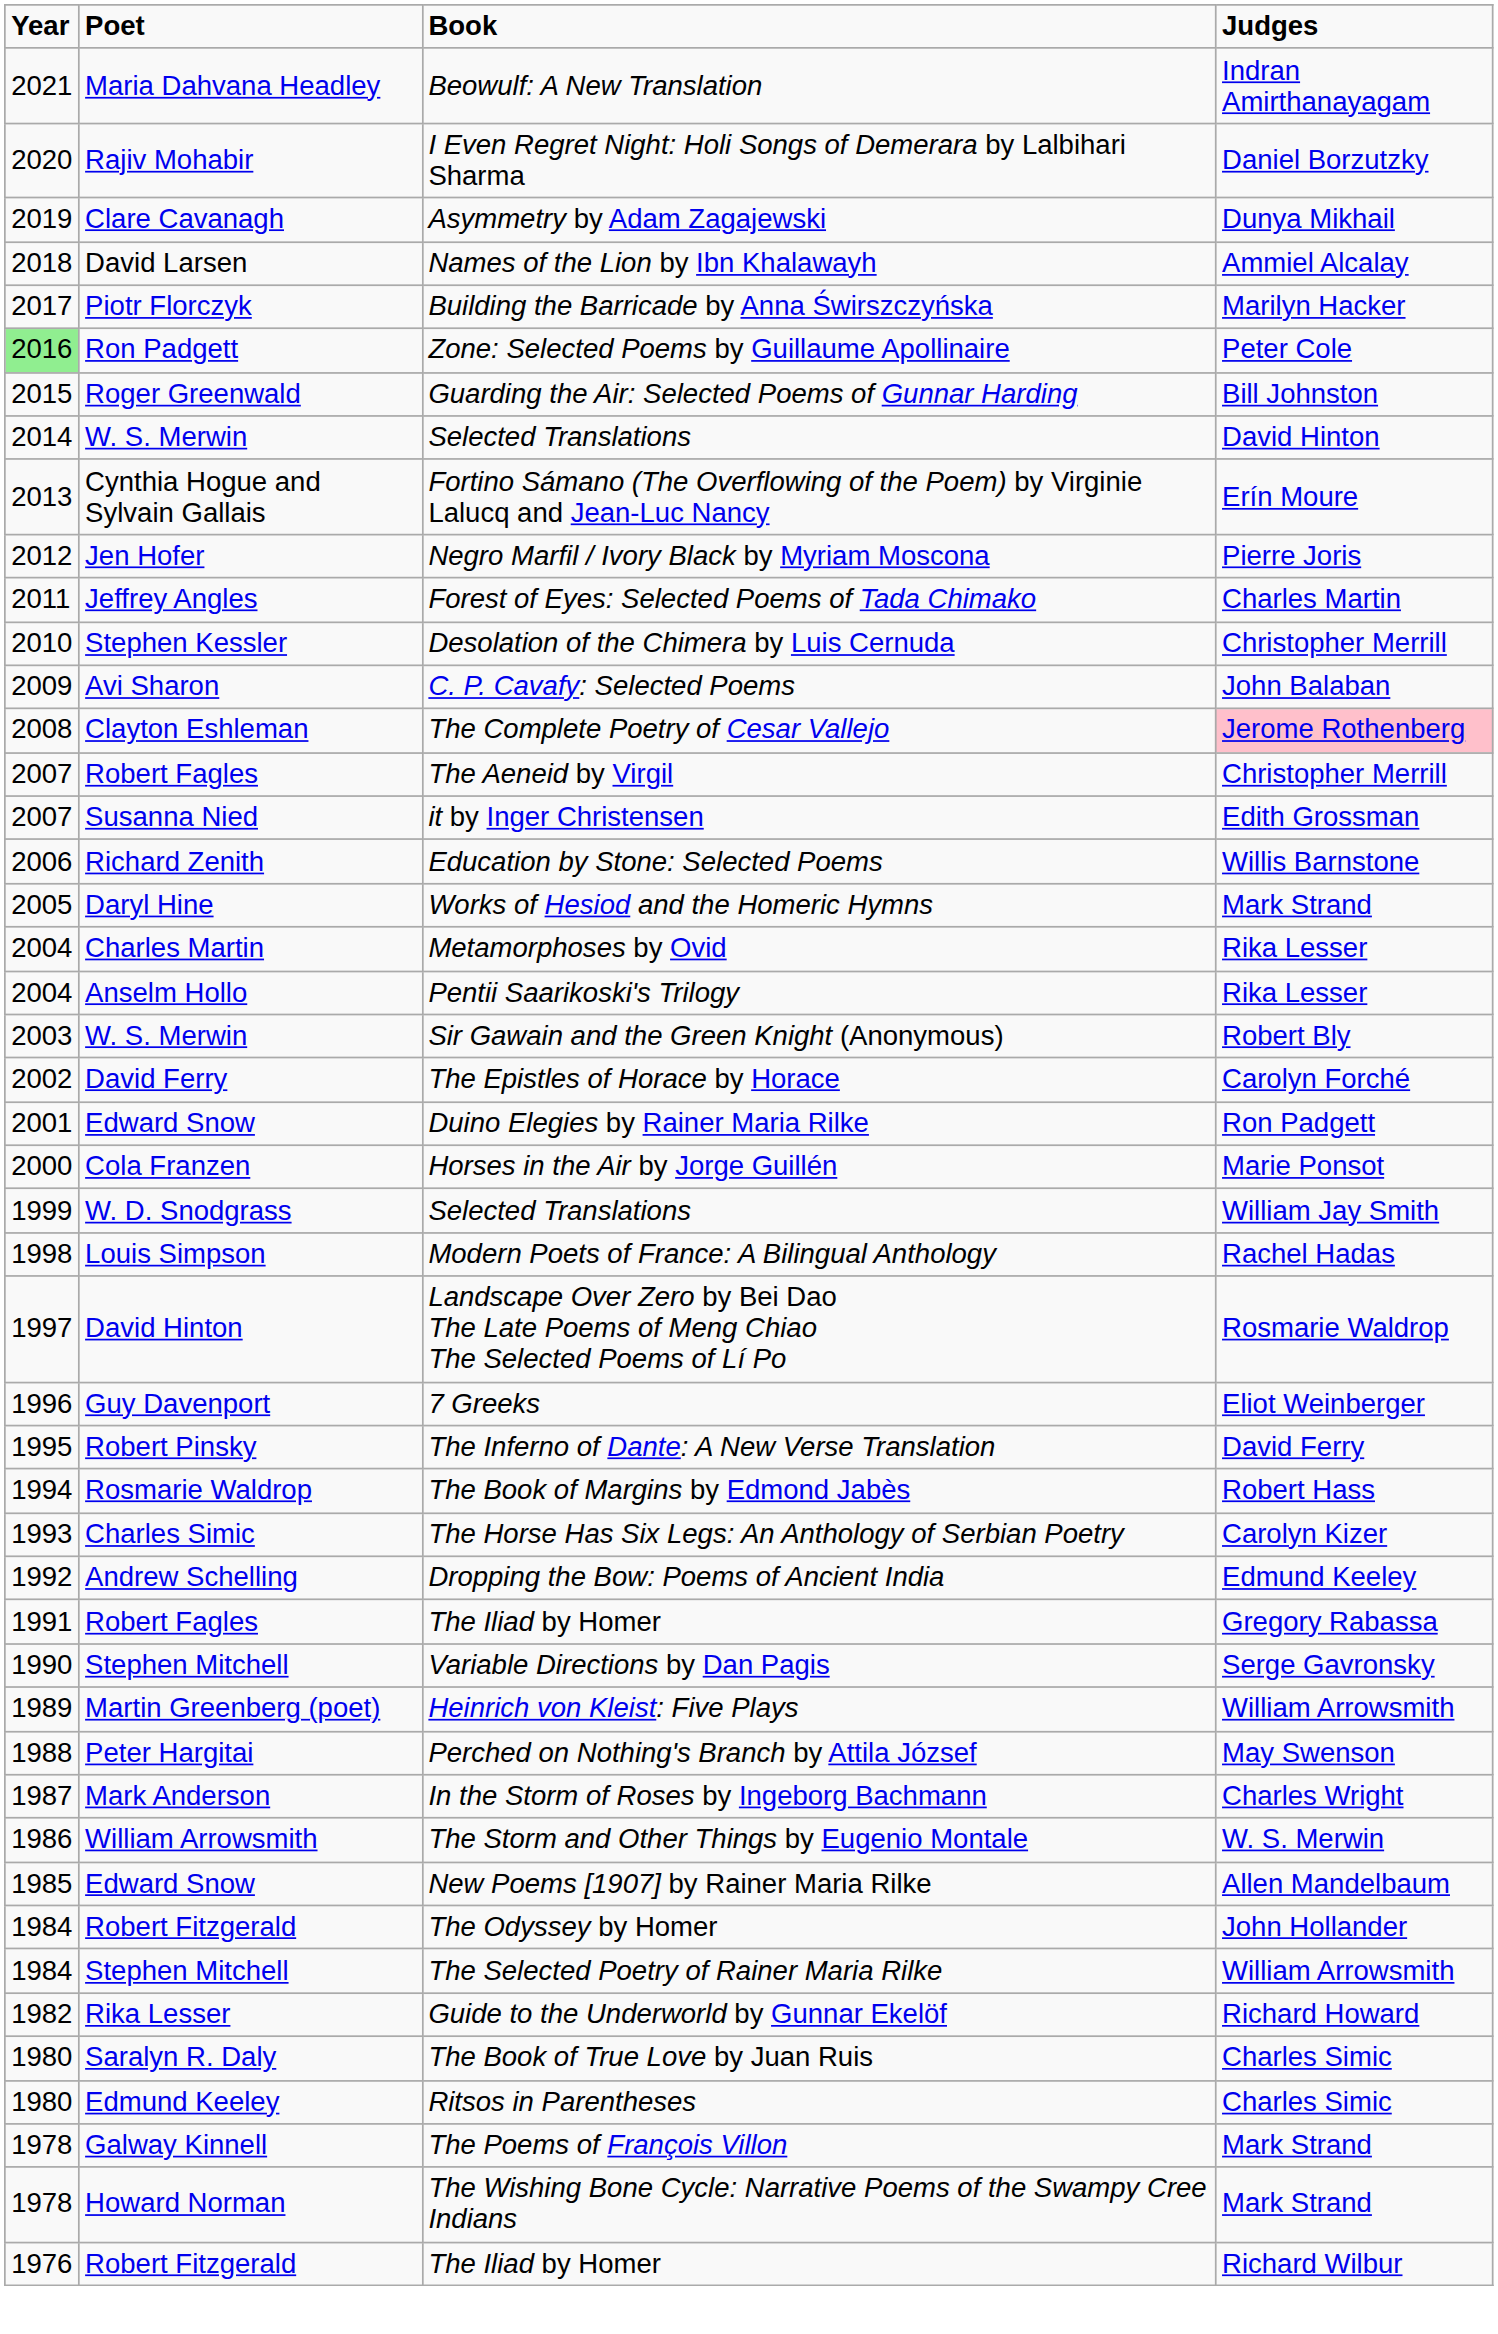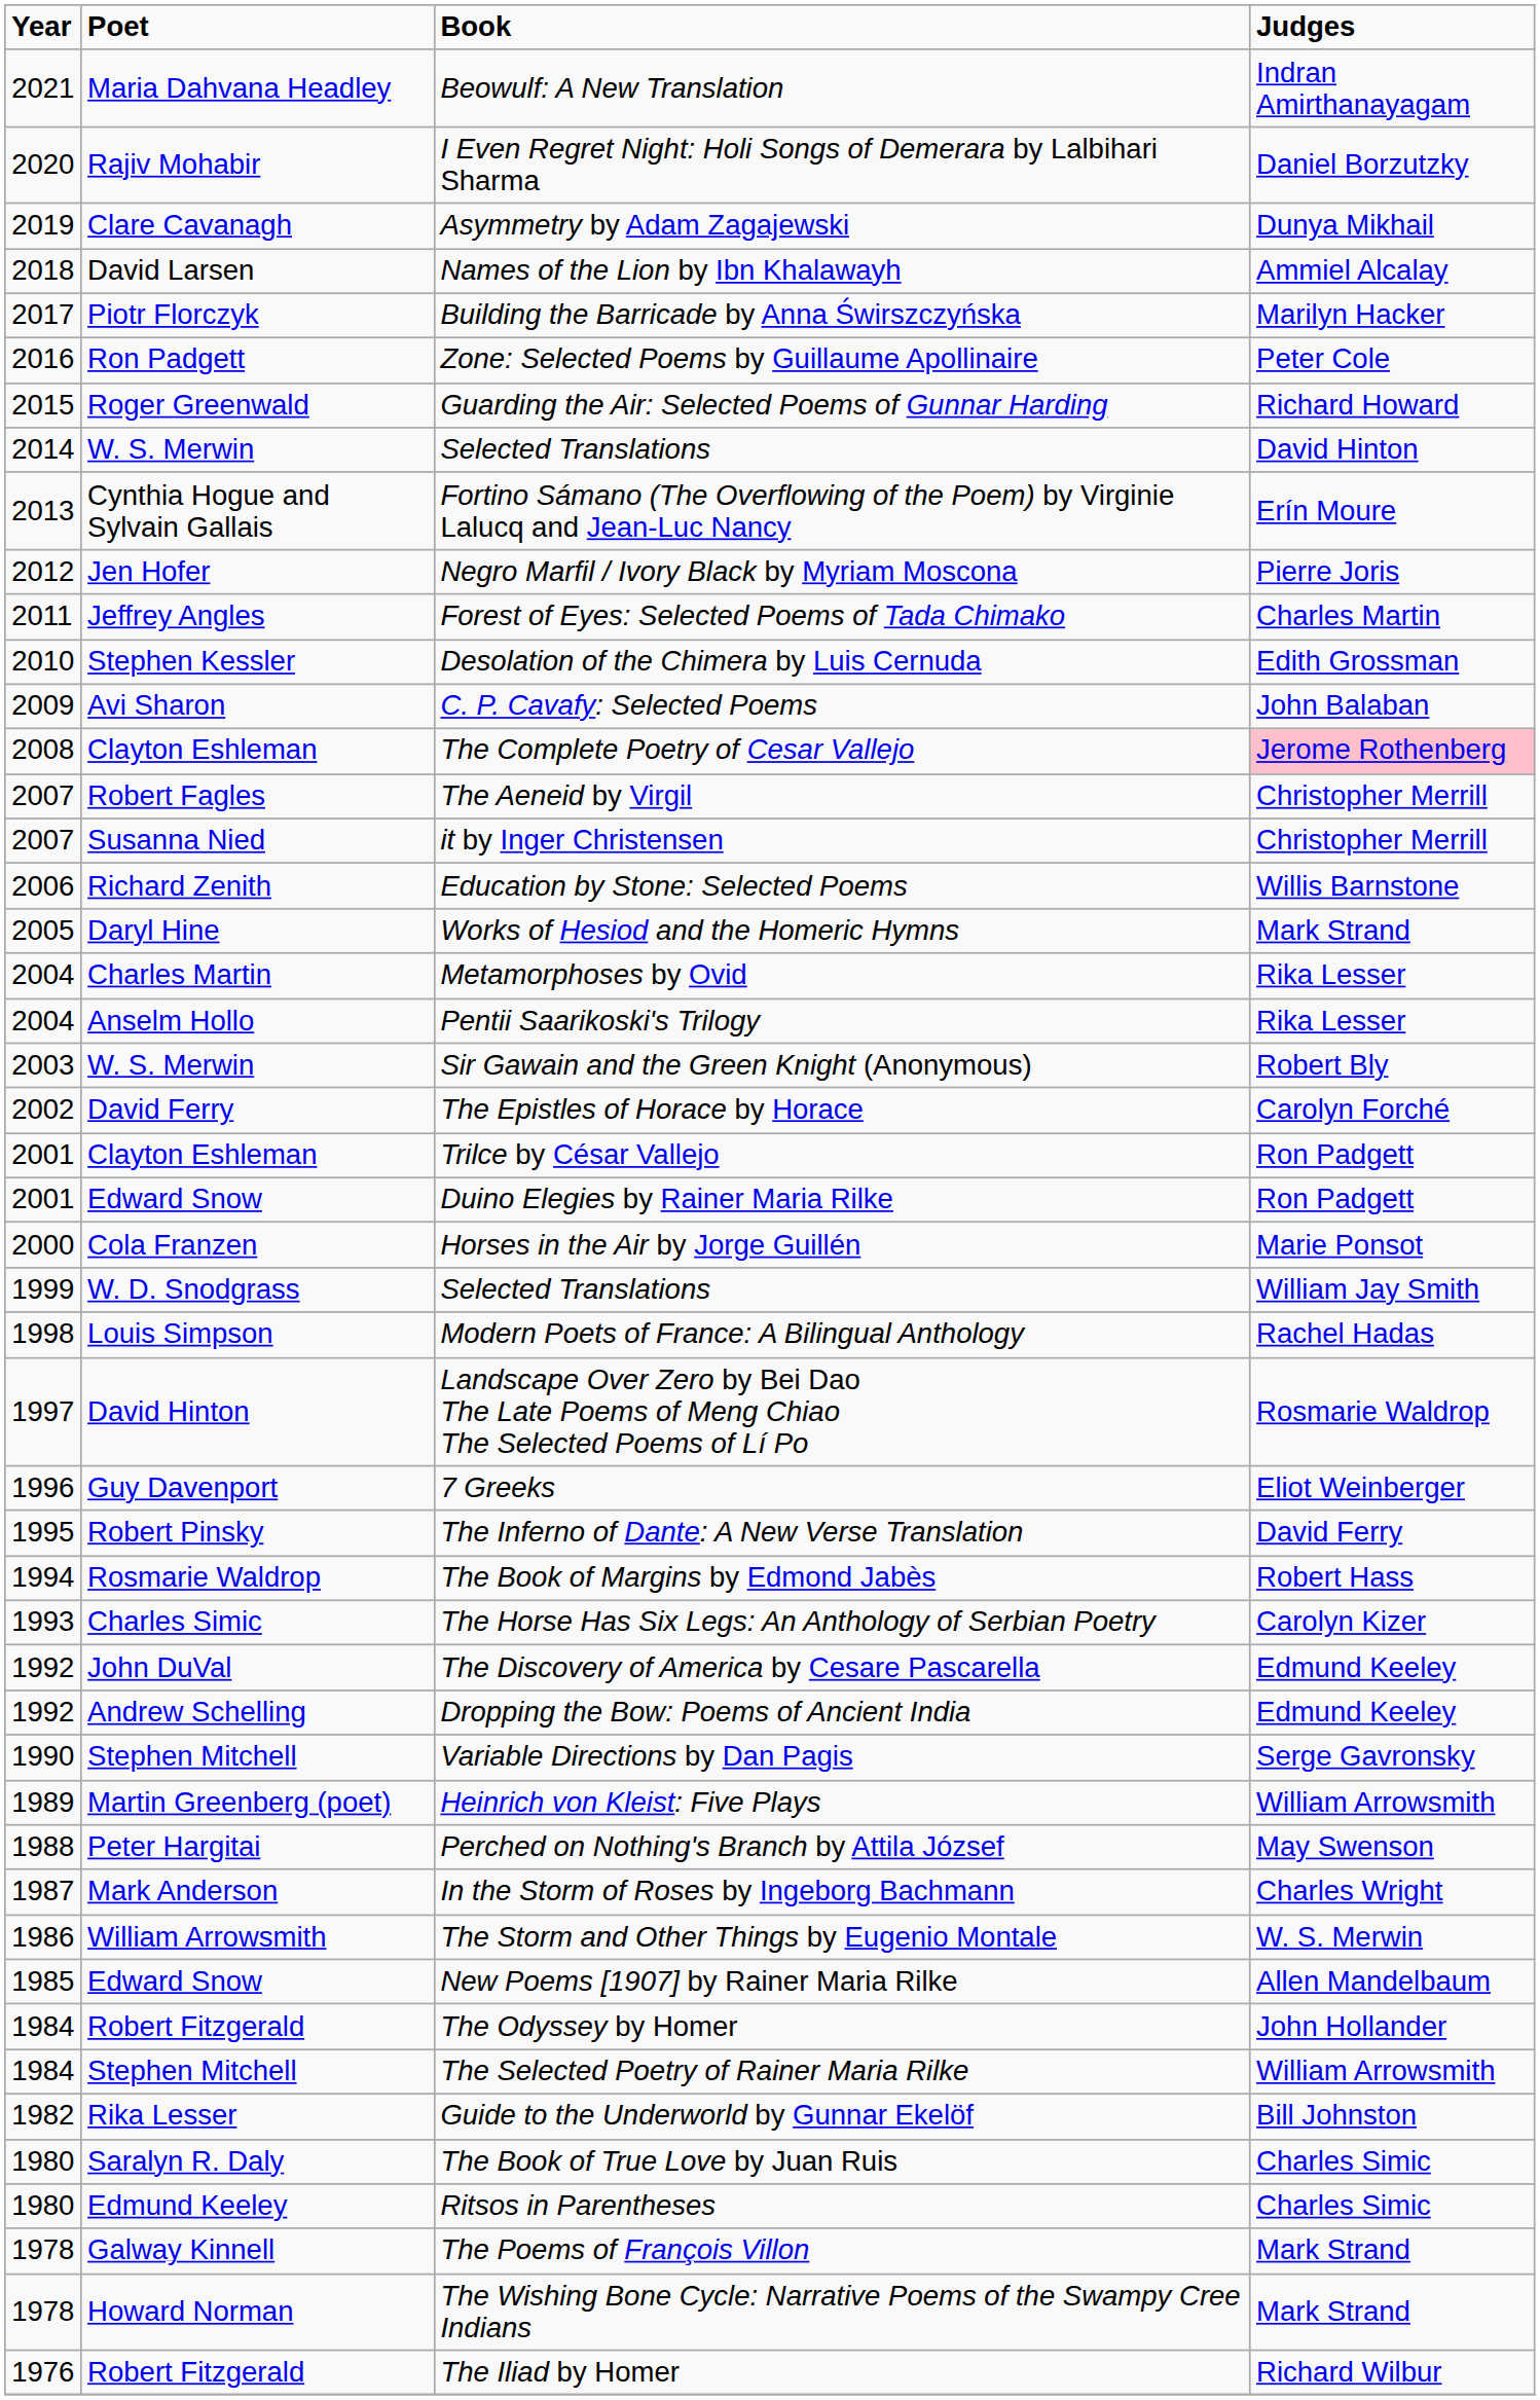Zone: Selected Poems by Guillaume Apollinaire | Year: lightgreen background -> no background
Guarding the Air: Selected Poems of Gunnar Harding | Judges: Bill Johnston -> Richard Howard
Desolation of the Chimera by Luis Cernuda | Judges: Christopher Merrill -> Edith Grossman
it by Inger Christensen | Judges: Edith Grossman -> Christopher Merrill
+ row: 2001 | Clayton Eshleman | Trilce by César Vallejo | Ron Padgett
+ row: 1992 | John DuVal | The Discovery of America by Cesare Pascarella | Edmund Keeley
- row: 1991 | Robert Fagles | The Iliad by Homer | Gregory Rabassa
Guide to the Underworld by Gunnar Ekelöf | Judges: Richard Howard -> Bill Johnston
